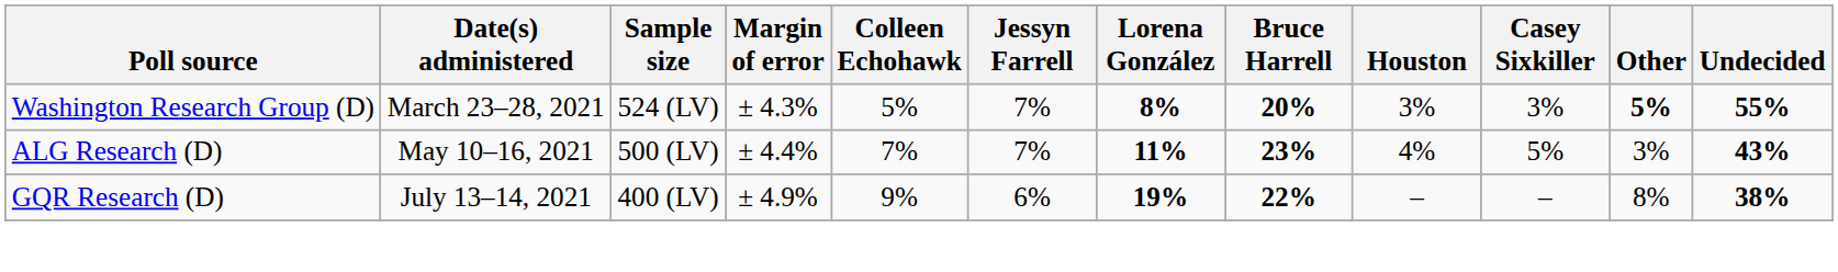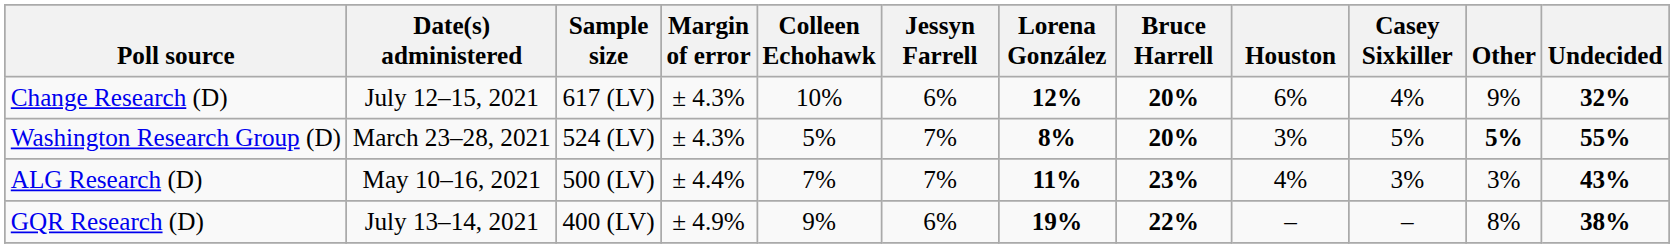+ row: Change Research (D) | July 12–15, 2021 | 617 (LV) | ± 4.3% | 10% | 6% | 12% | 20% | 6% | 4% | 9% | 32%
Washington Research Group (D) | Casey Sixkiller: 3% -> 5%
ALG Research (D) | Casey Sixkiller: 5% -> 3%
